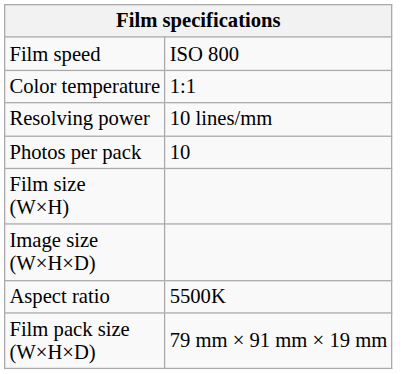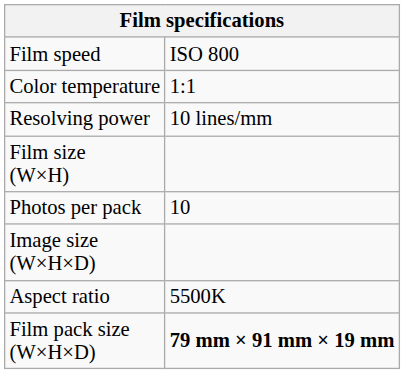rows swapped: Photos per pack <-> Film size (W×H)
Film pack size (W×H×D) | column 2: normal -> bold
